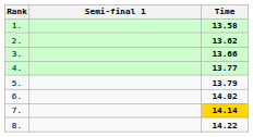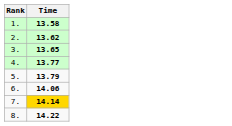- column: Semi-final 1
3. | Time: 13.66 -> 13.65
6. | Time: 14.02 -> 14.06
